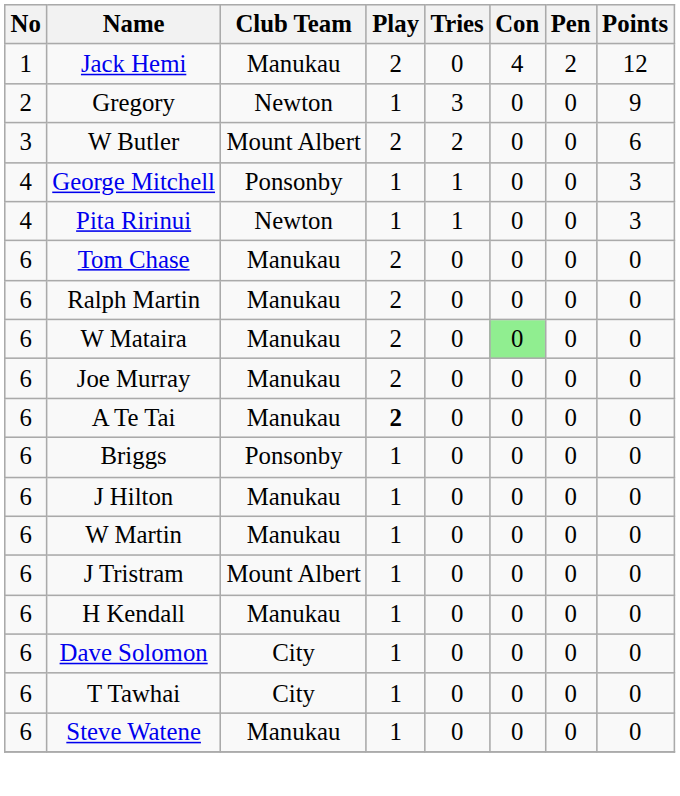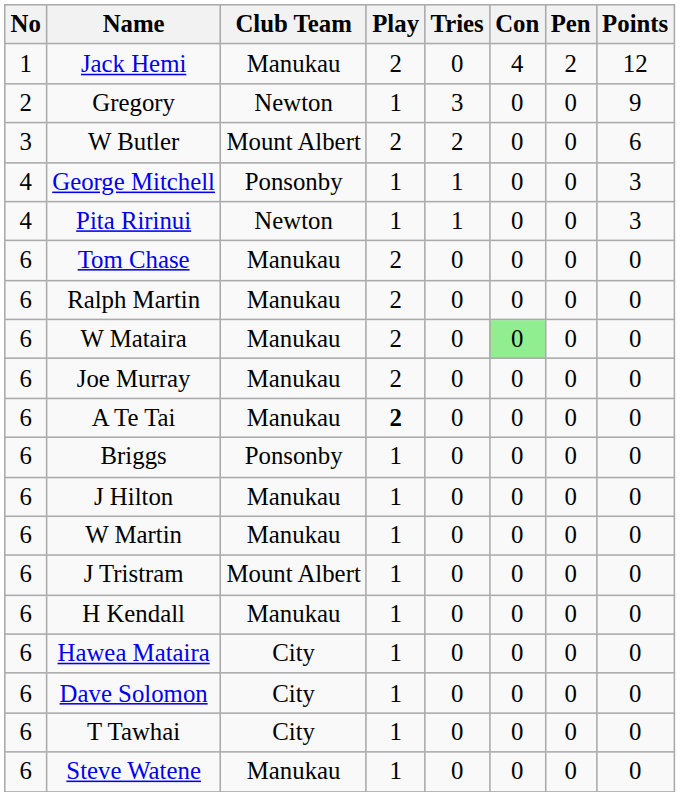+ row: 6 | Hawea Mataira | City | 1 | 0 | 0 | 0 | 0
